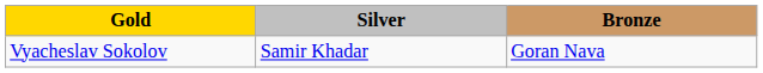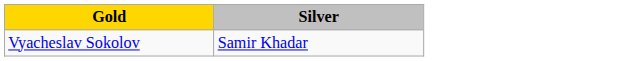- column: Bronze | Goran Nava
